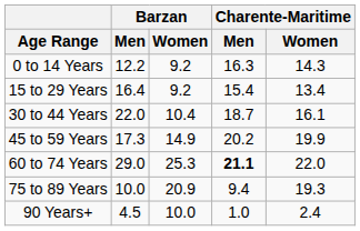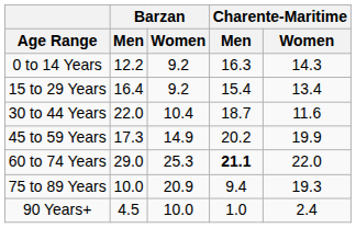30 to 44 Years | Charente-Maritime / Women: 16.1 -> 11.6
